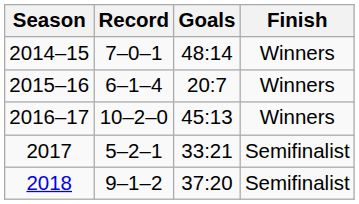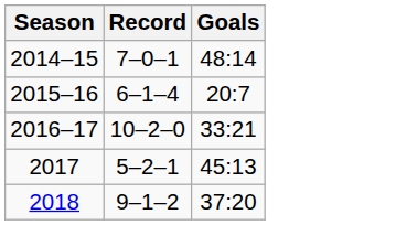- column: Finish | Winners | Winners | Winners | Semifinalist | Semifinalist
2016–17 | Goals: 45:13 -> 33:21
2017 | Goals: 33:21 -> 45:13
